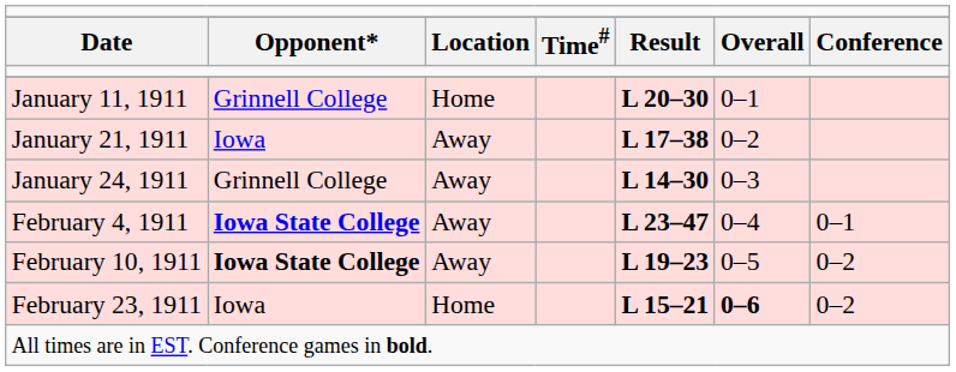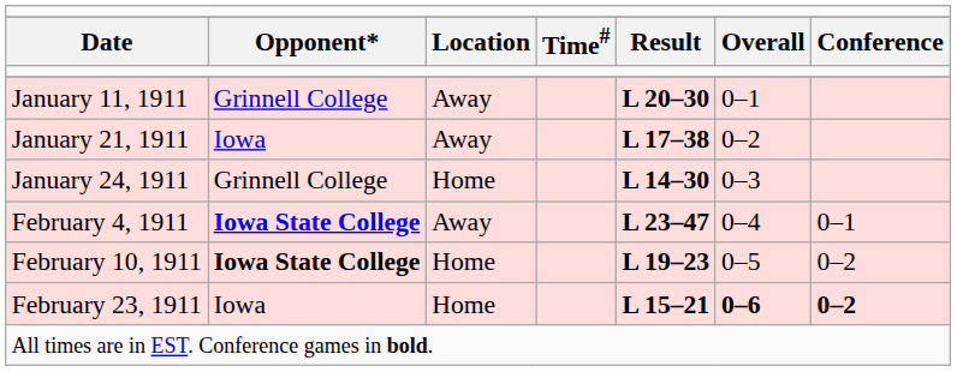January 11, 1911 | column 3: Home -> Away
January 24, 1911 | column 3: Away -> Home
February 10, 1911 | column 3: Away -> Home
February 23, 1911 | column 7: normal -> bold
